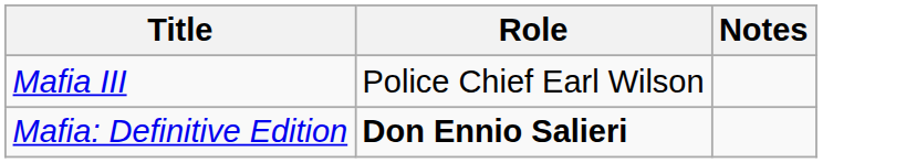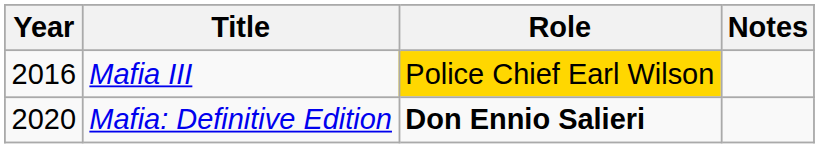+ column: Year | 2016 | 2020
Mafia III | Role: no background -> gold background
